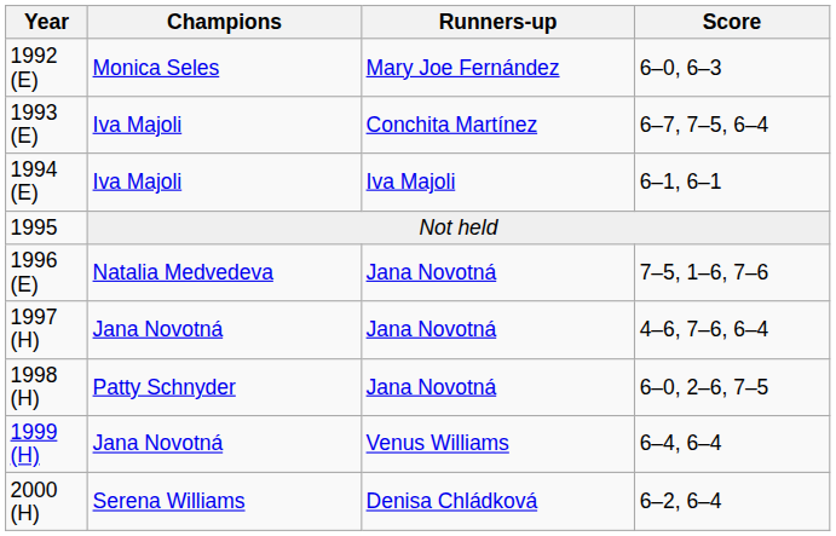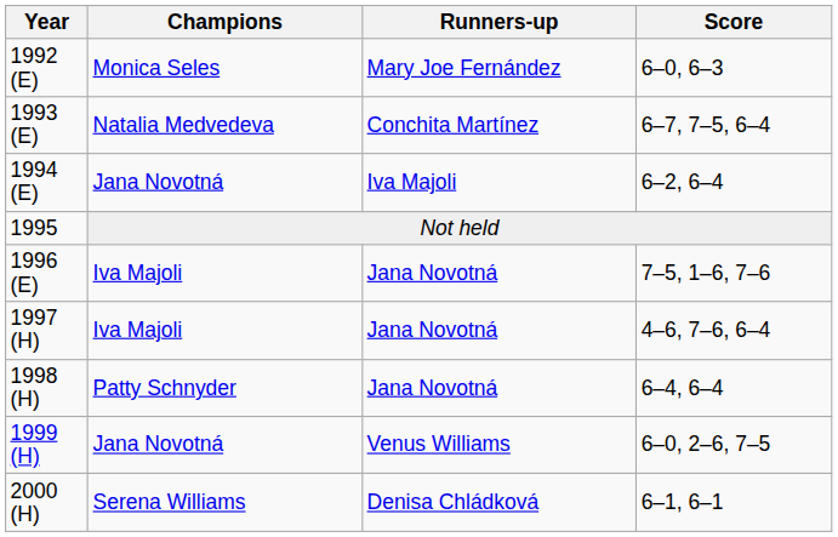1993 (E) | Champions: Iva Majoli -> Natalia Medvedeva
1994 (E) | Champions: Iva Majoli -> Jana Novotná
1994 (E) | Score: 6–1, 6–1 -> 6–2, 6–4
1996 (E) | Champions: Natalia Medvedeva -> Iva Majoli
1997 (H) | Champions: Jana Novotná -> Iva Majoli
1998 (H) | Score: 6–0, 2–6, 7–5 -> 6–4, 6–4
1999 (H) | Score: 6–4, 6–4 -> 6–0, 2–6, 7–5
2000 (H) | Score: 6–2, 6–4 -> 6–1, 6–1
